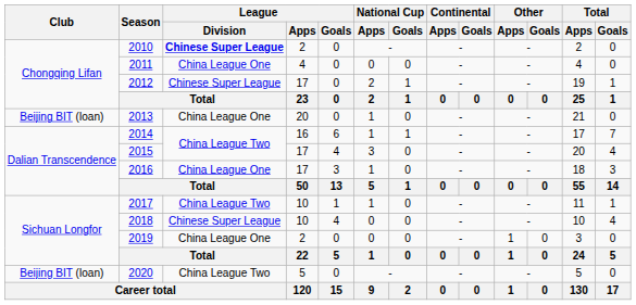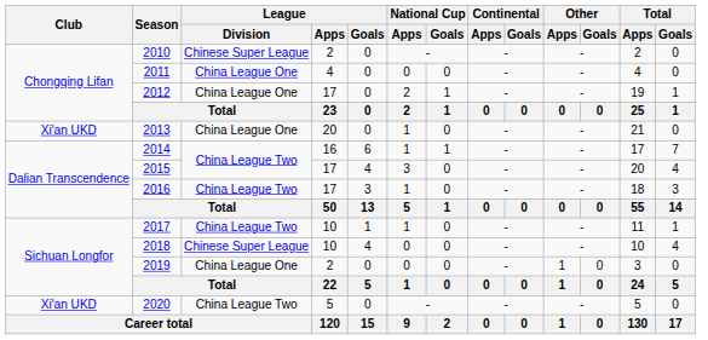2010 | League / Division: bold -> normal
2012 | League / Division: Chinese Super League -> China League One
2013 | Club: Beijing BIT (loan) -> Xi'an UKD
2016 | League / Division: China League One -> China League Two
2020 | Club: Beijing BIT (loan) -> Xi'an UKD
